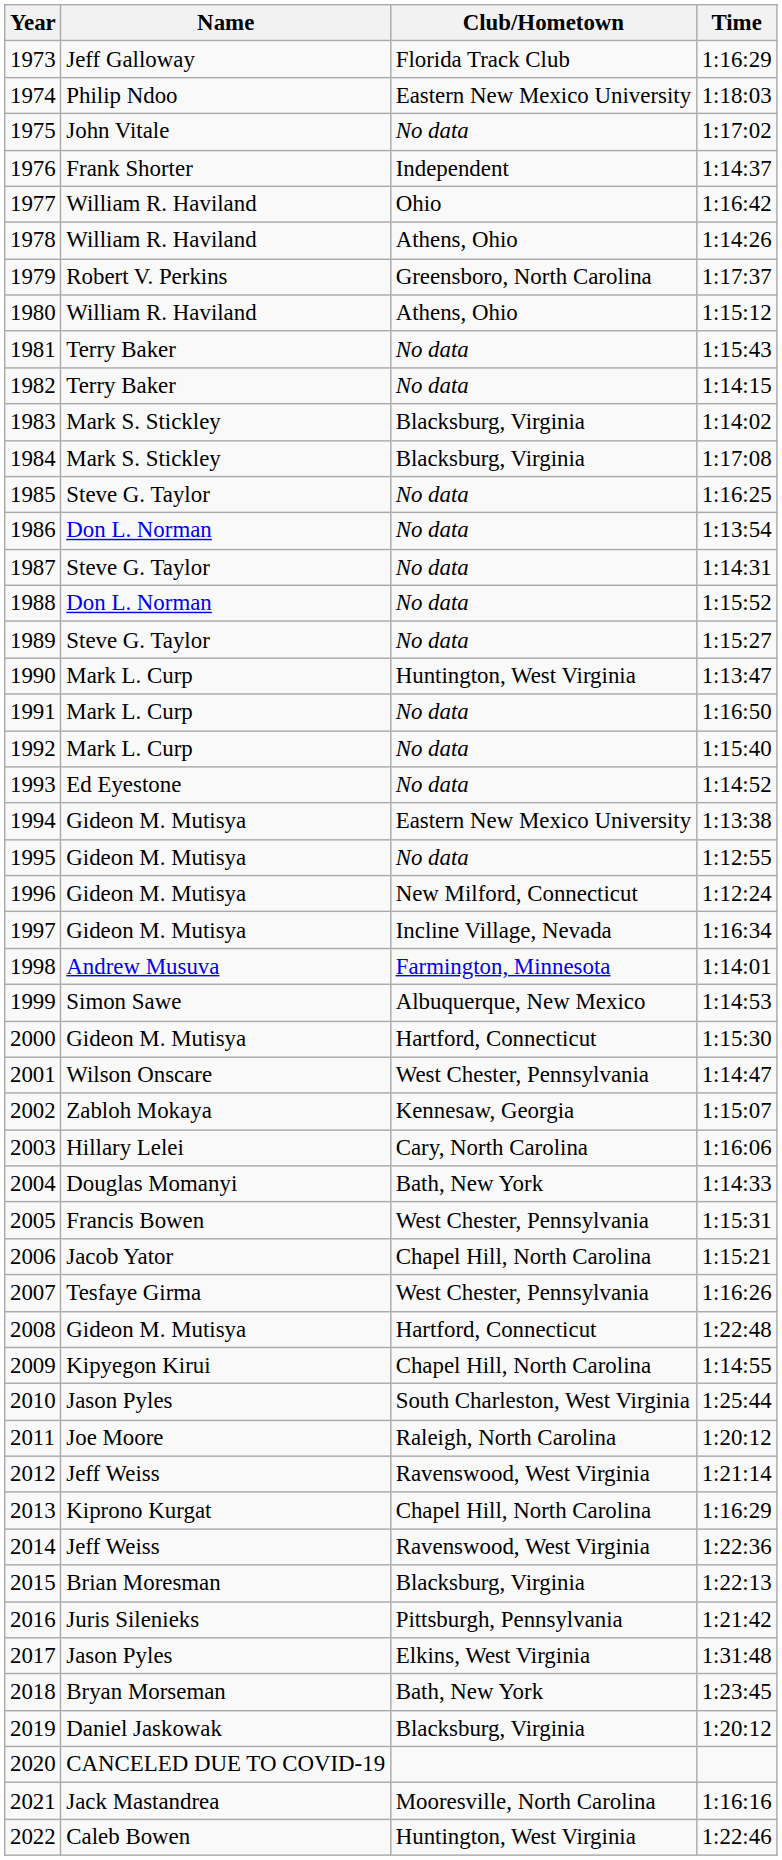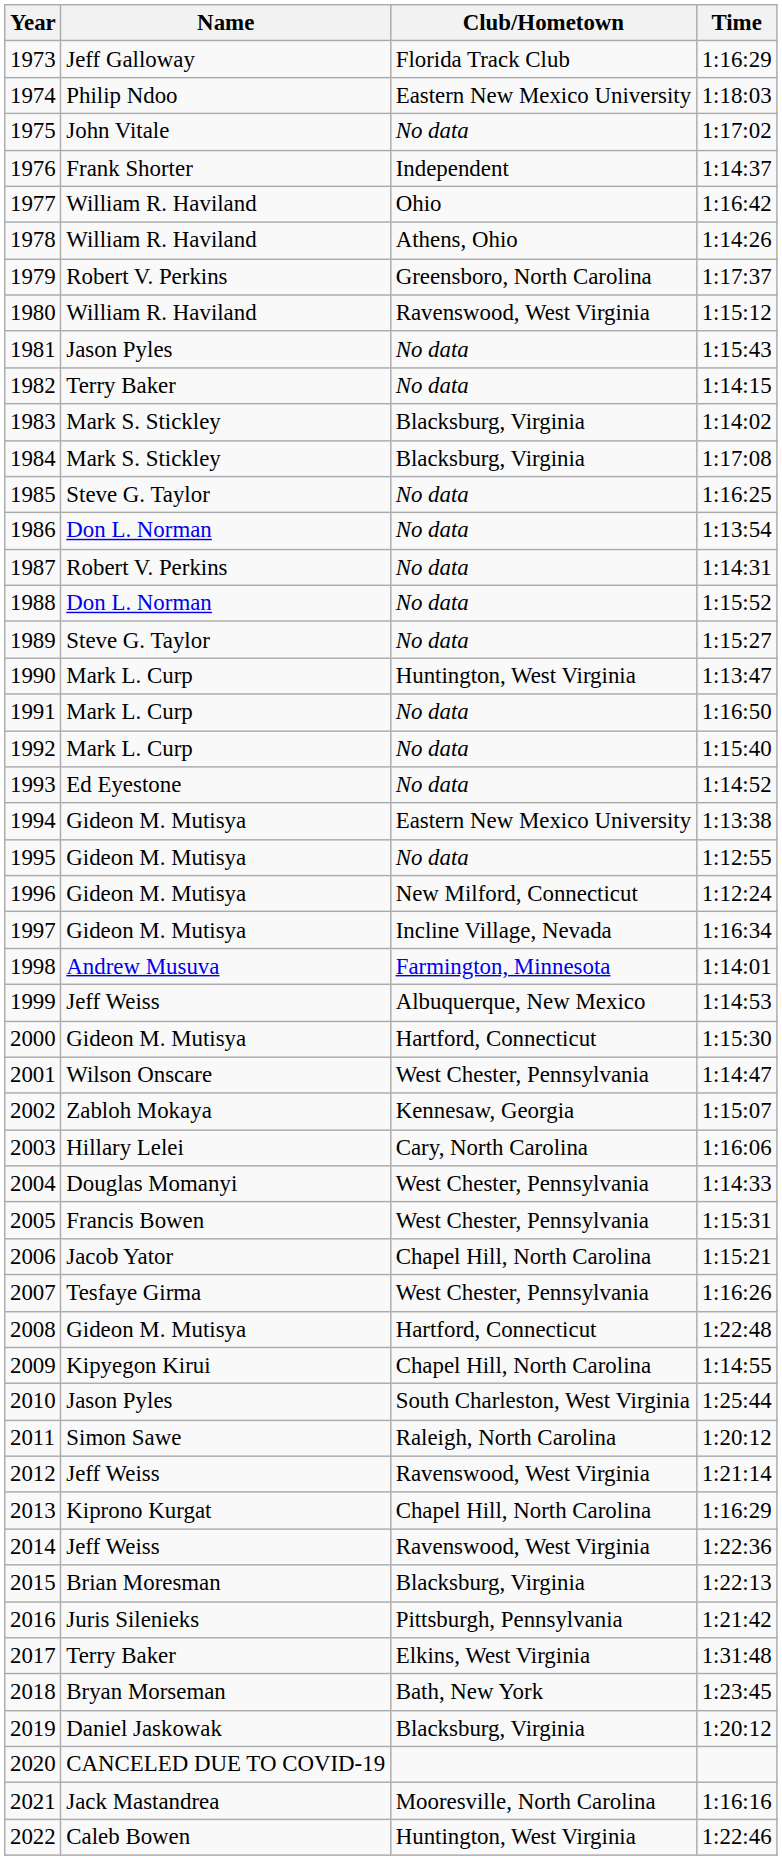1980 | Club/Hometown: Athens, Ohio -> Ravenswood, West Virginia
1981 | Name: Terry Baker -> Jason Pyles
1987 | Name: Steve G. Taylor -> Robert V. Perkins
1999 | Name: Simon Sawe -> Jeff Weiss
2004 | Club/Hometown: Bath, New York -> West Chester, Pennsylvania
2011 | Name: Joe Moore -> Simon Sawe
2017 | Name: Jason Pyles -> Terry Baker
